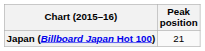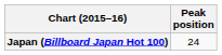Japan (Billboard Japan Hot 100) | Peak position: 21 -> 24
